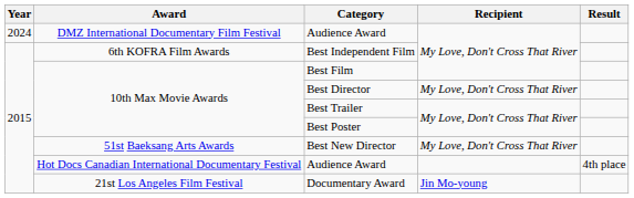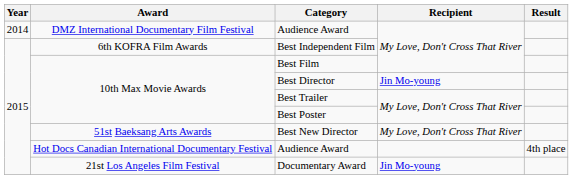DMZ International Documentary Film Festival / Audience Award | Year: 2024 -> 2014
Best Director | Recipient: My Love, Don't Cross That River -> Jin Mo-young
